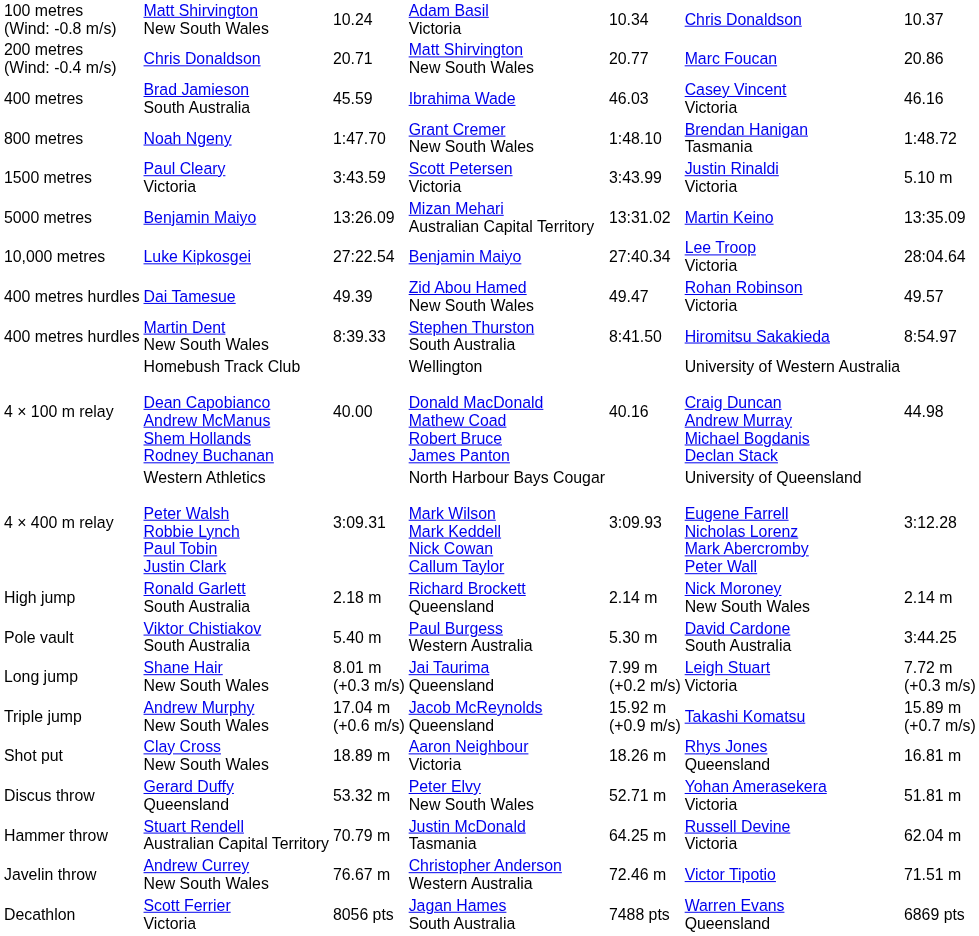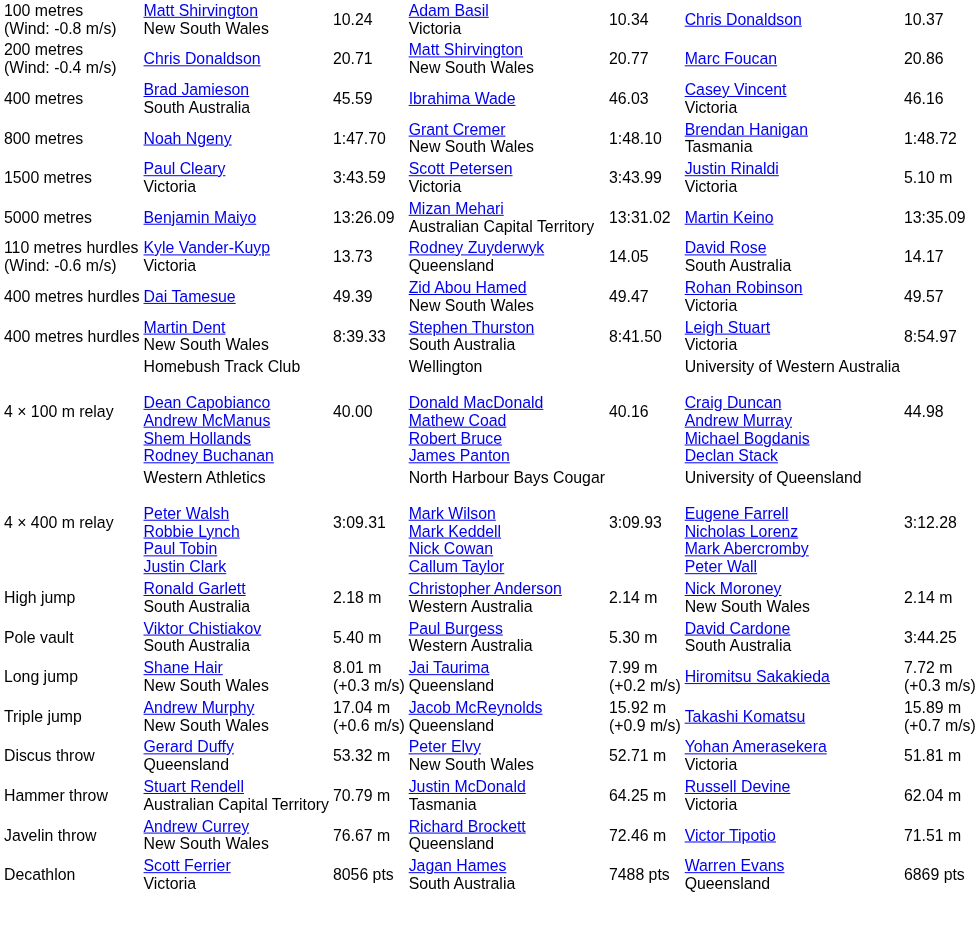- row: 10,000 metres | Luke Kipkosgei | 27:22.54 | Benjamin Maiyo | 27:40.34 | Lee Troop Victoria | 28:04.64
+ row: 110 metres hurdles (Wind: -0.6 m/s) | Kyle Vander-Kuyp Victoria | 13.73 | Rodney Zuyderwyk Queensland | 14.05 | David Rose South Australia | 14.17
Martin Dent New South Wales | column 6: Hiromitsu Sakakieda -> Leigh Stuart Victoria
Ronald Garlett South Australia | column 4: Richard Brockett Queensland -> Christopher Anderson Western Australia
Shane Hair New South Wales | column 6: Leigh Stuart Victoria -> Hiromitsu Sakakieda
- row: Shot put | Clay Cross New South Wales | 18.89 m | Aaron Neighbour Victoria | 18.26 m | Rhys Jones Queensland | 16.81 m
Andrew Currey New South Wales | column 4: Christopher Anderson Western Australia -> Richard Brockett Queensland
